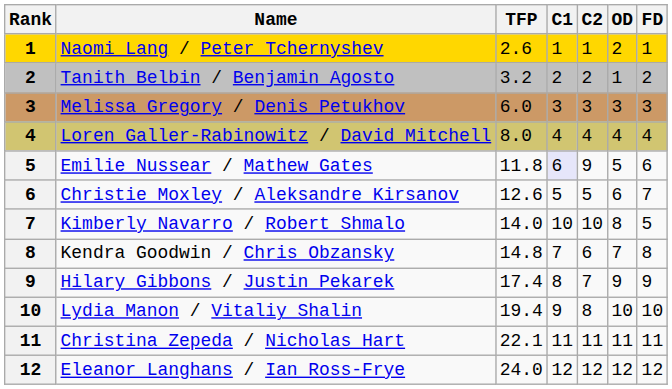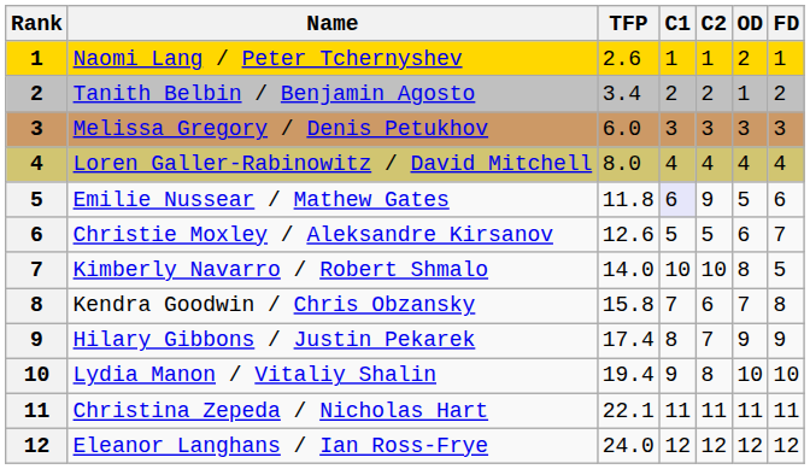Tanith Belbin / Benjamin Agosto | TFP: 3.2 -> 3.4
Kendra Goodwin / Chris Obzansky | TFP: 14.8 -> 15.8
